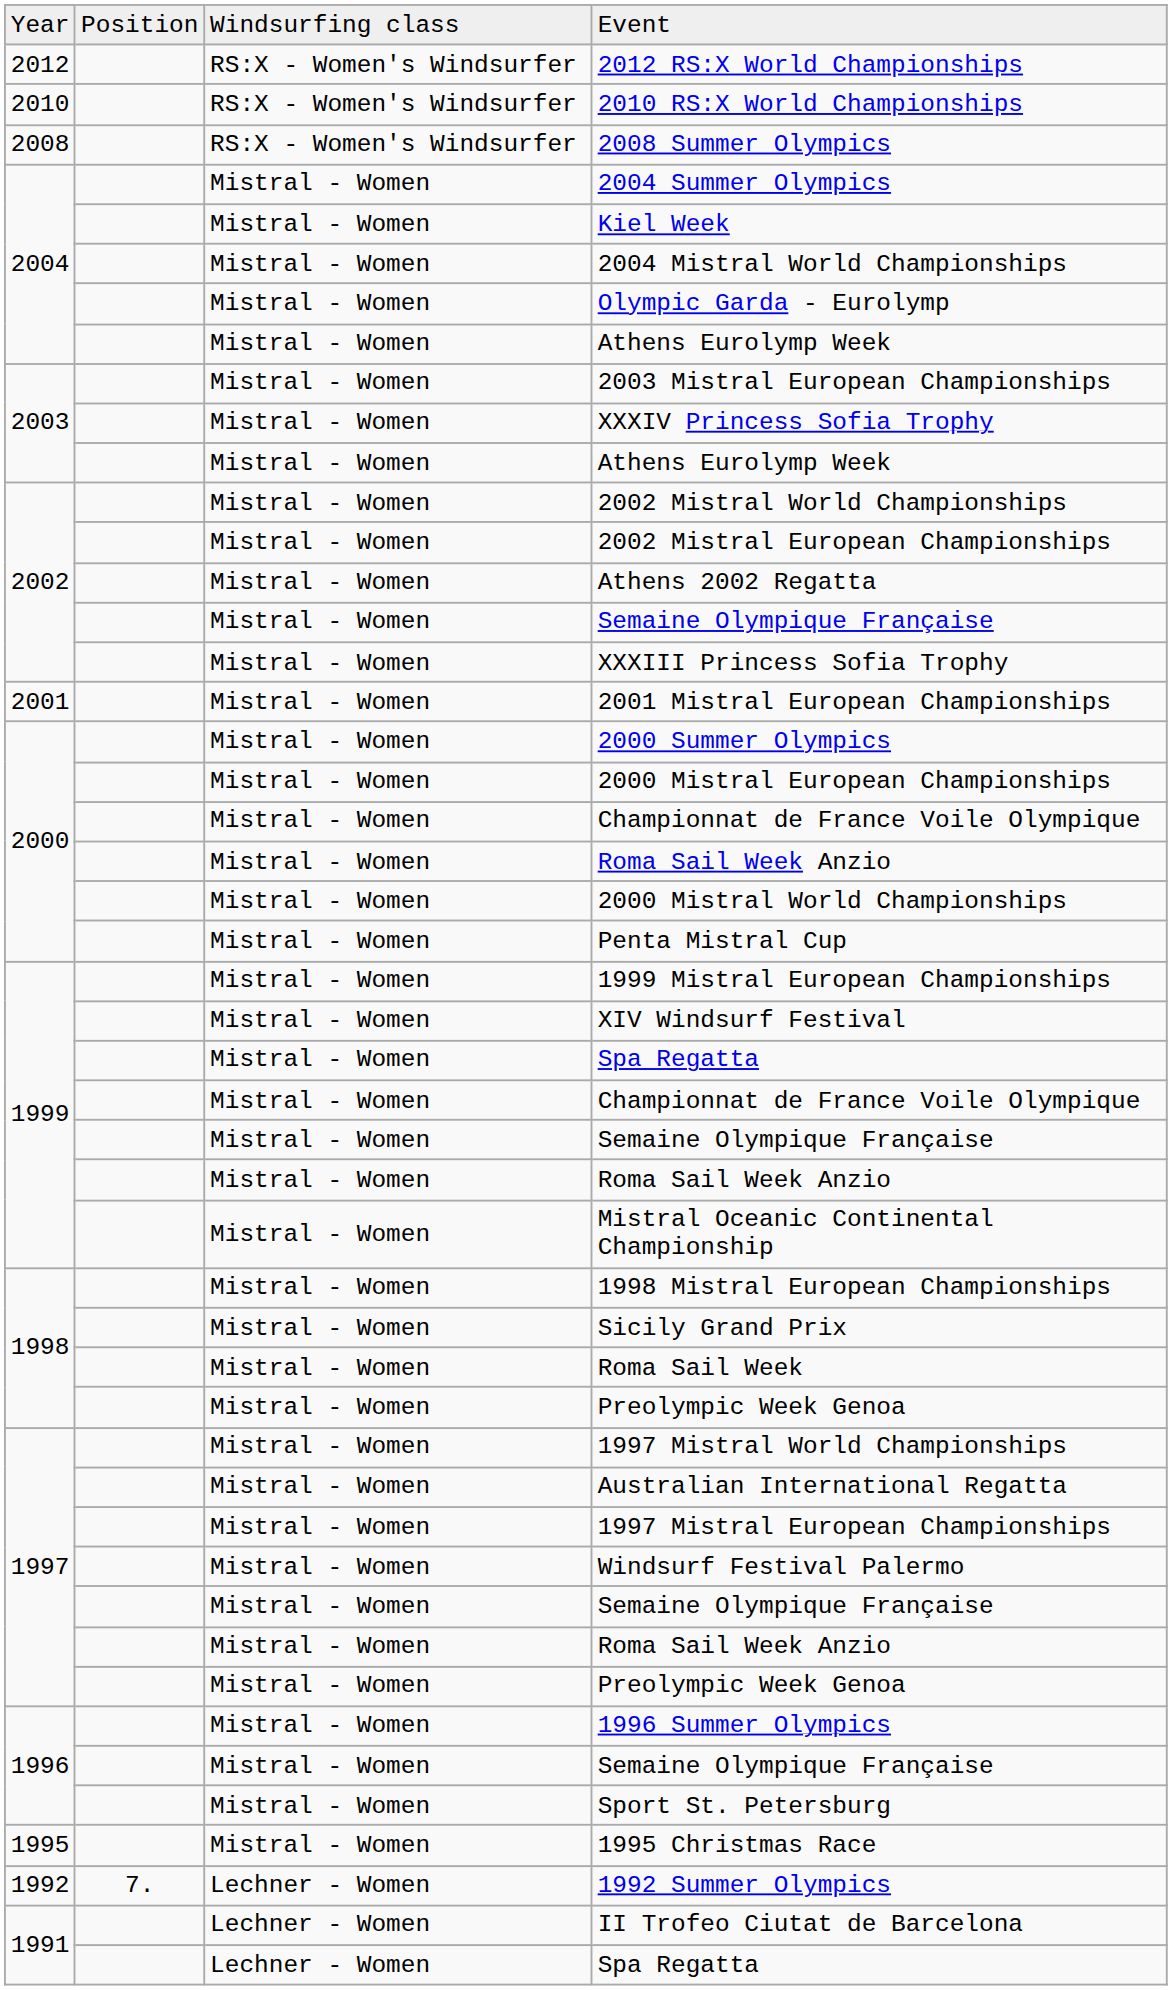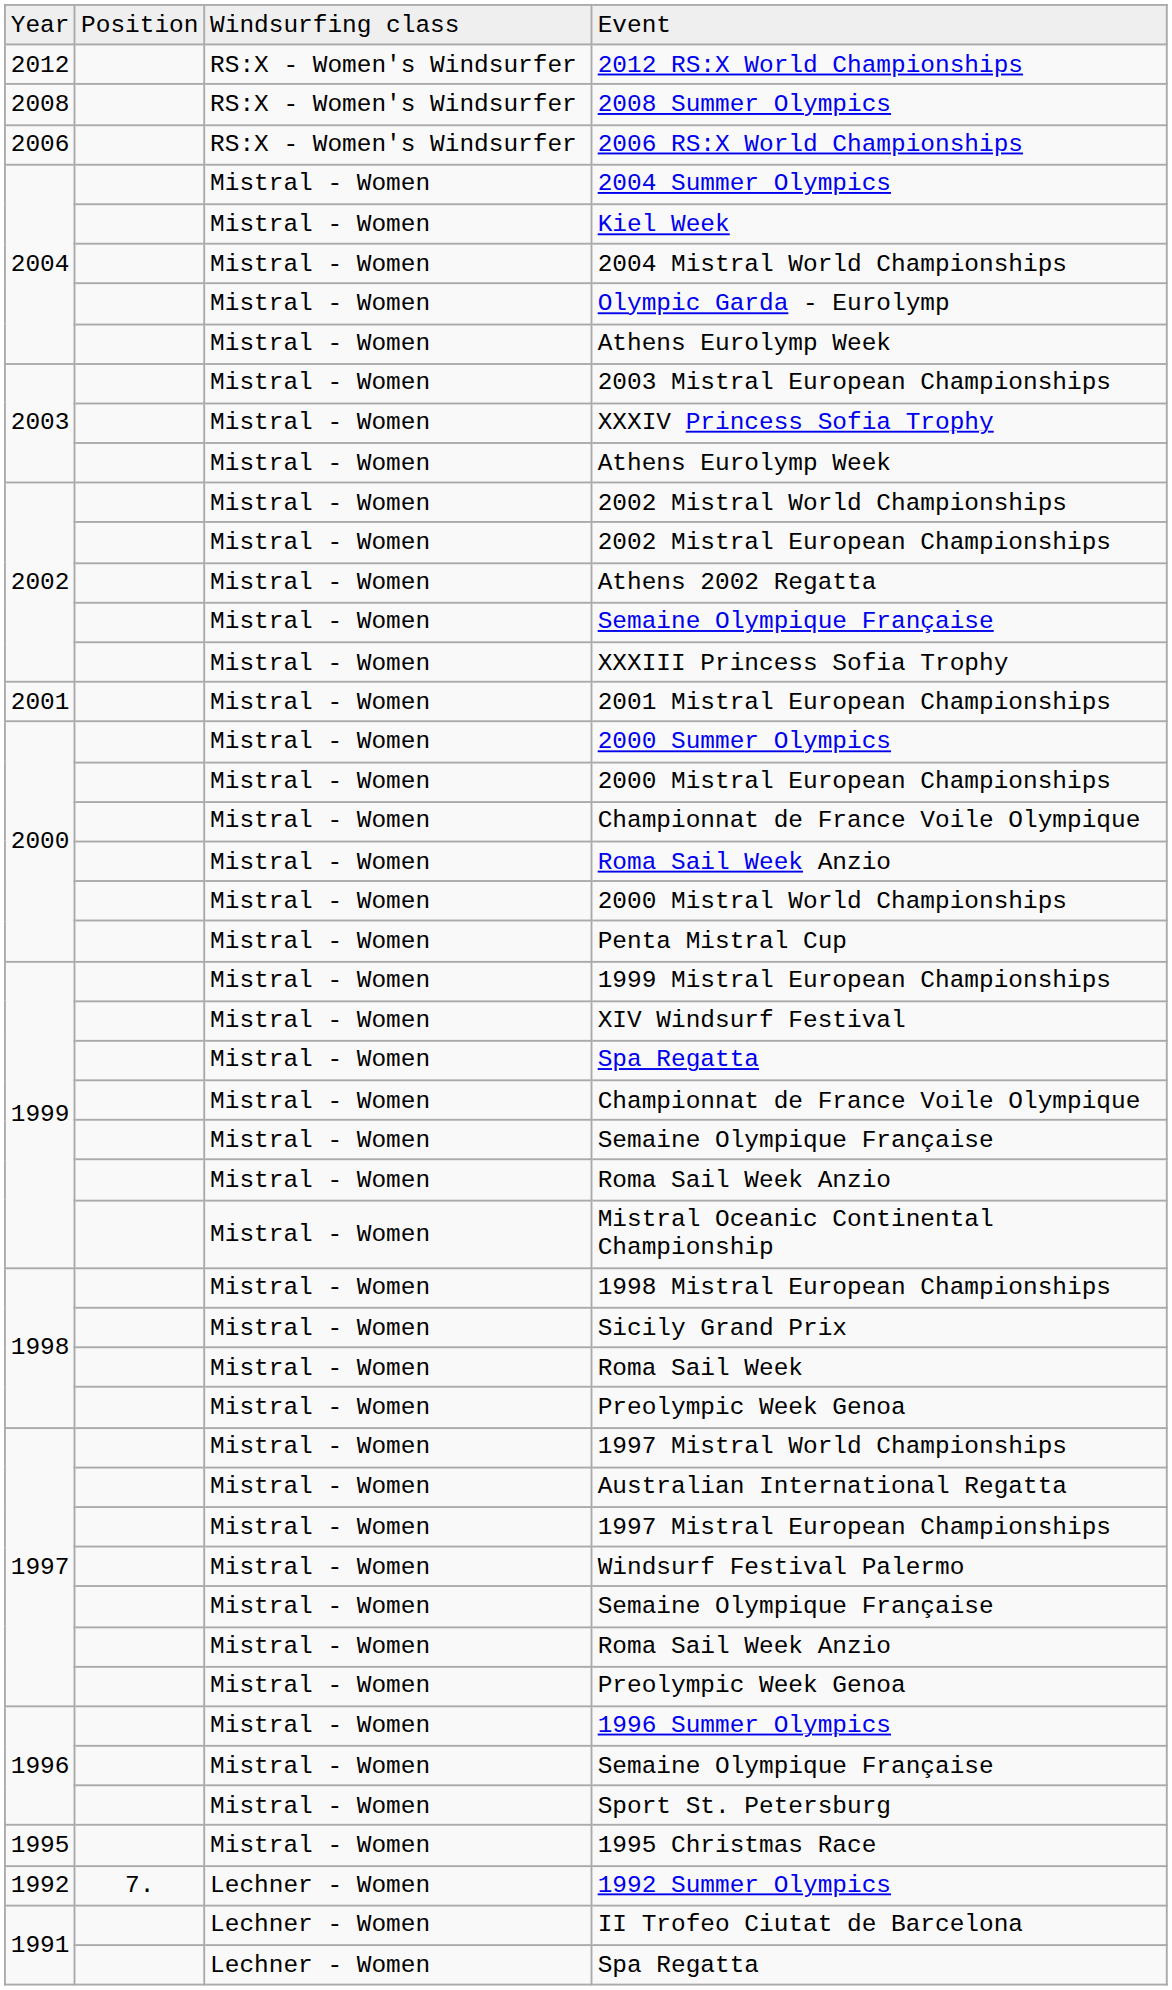- row: 2010 | RS:X - Women's Windsurfer | 2010 RS:X World Championships
+ row: 2006 | RS:X - Women's Windsurfer | 2006 RS:X World Championships
